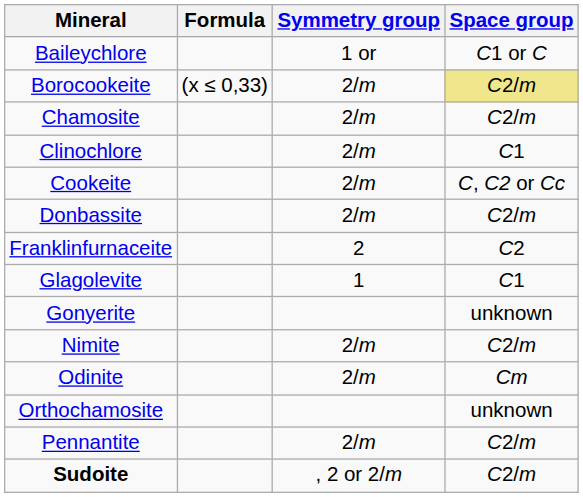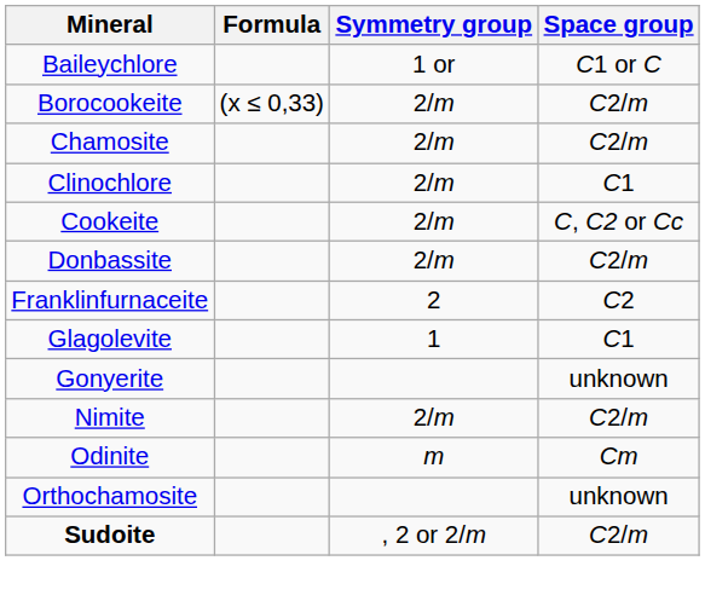Borocookeite | Space group: khaki background -> no background
Odinite | Symmetry group: 2/m -> m
- row: Pennantite | 2/m | C2/m
